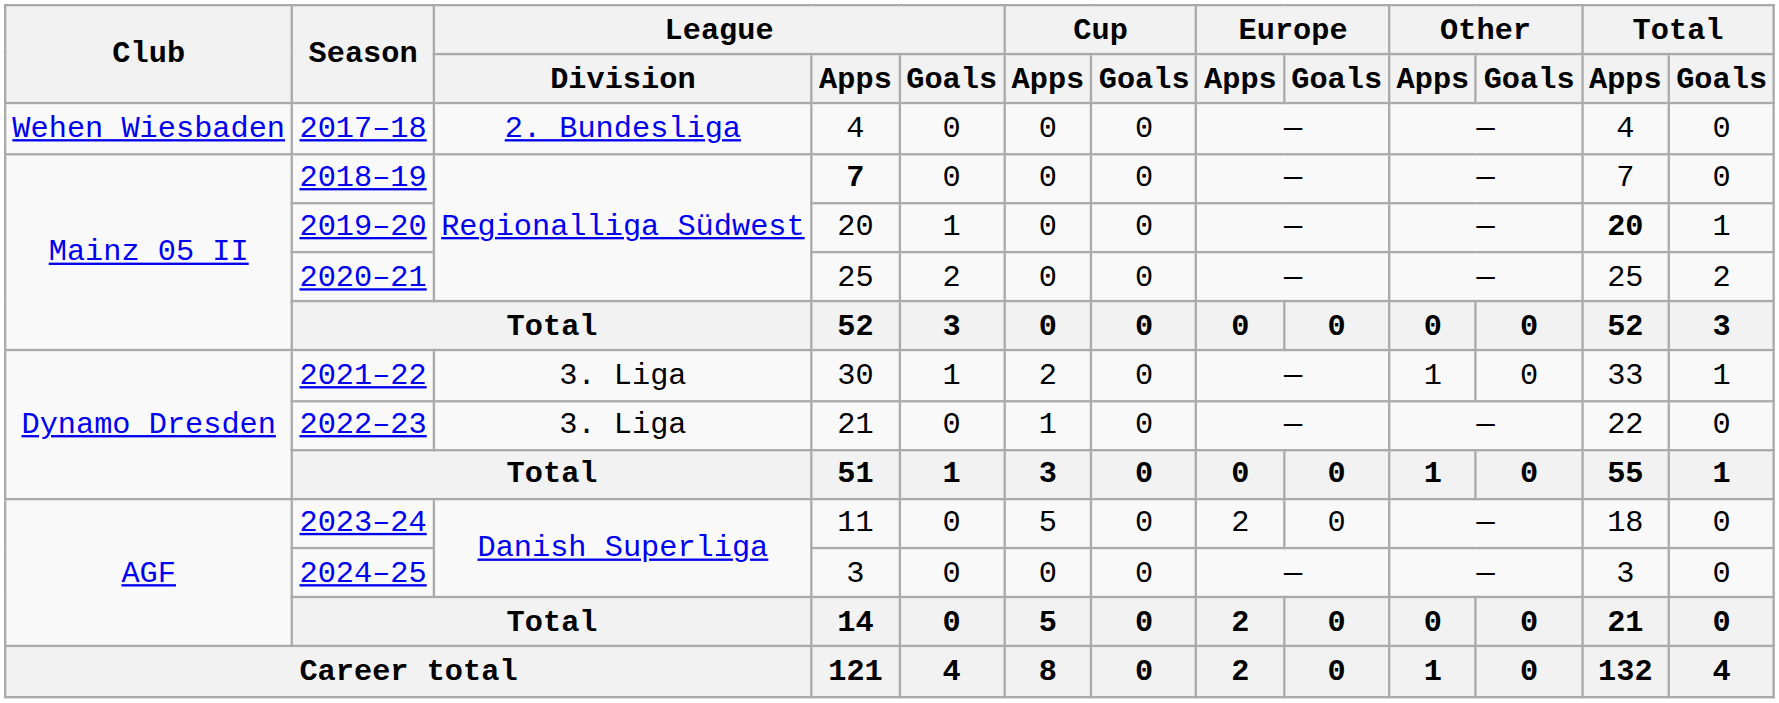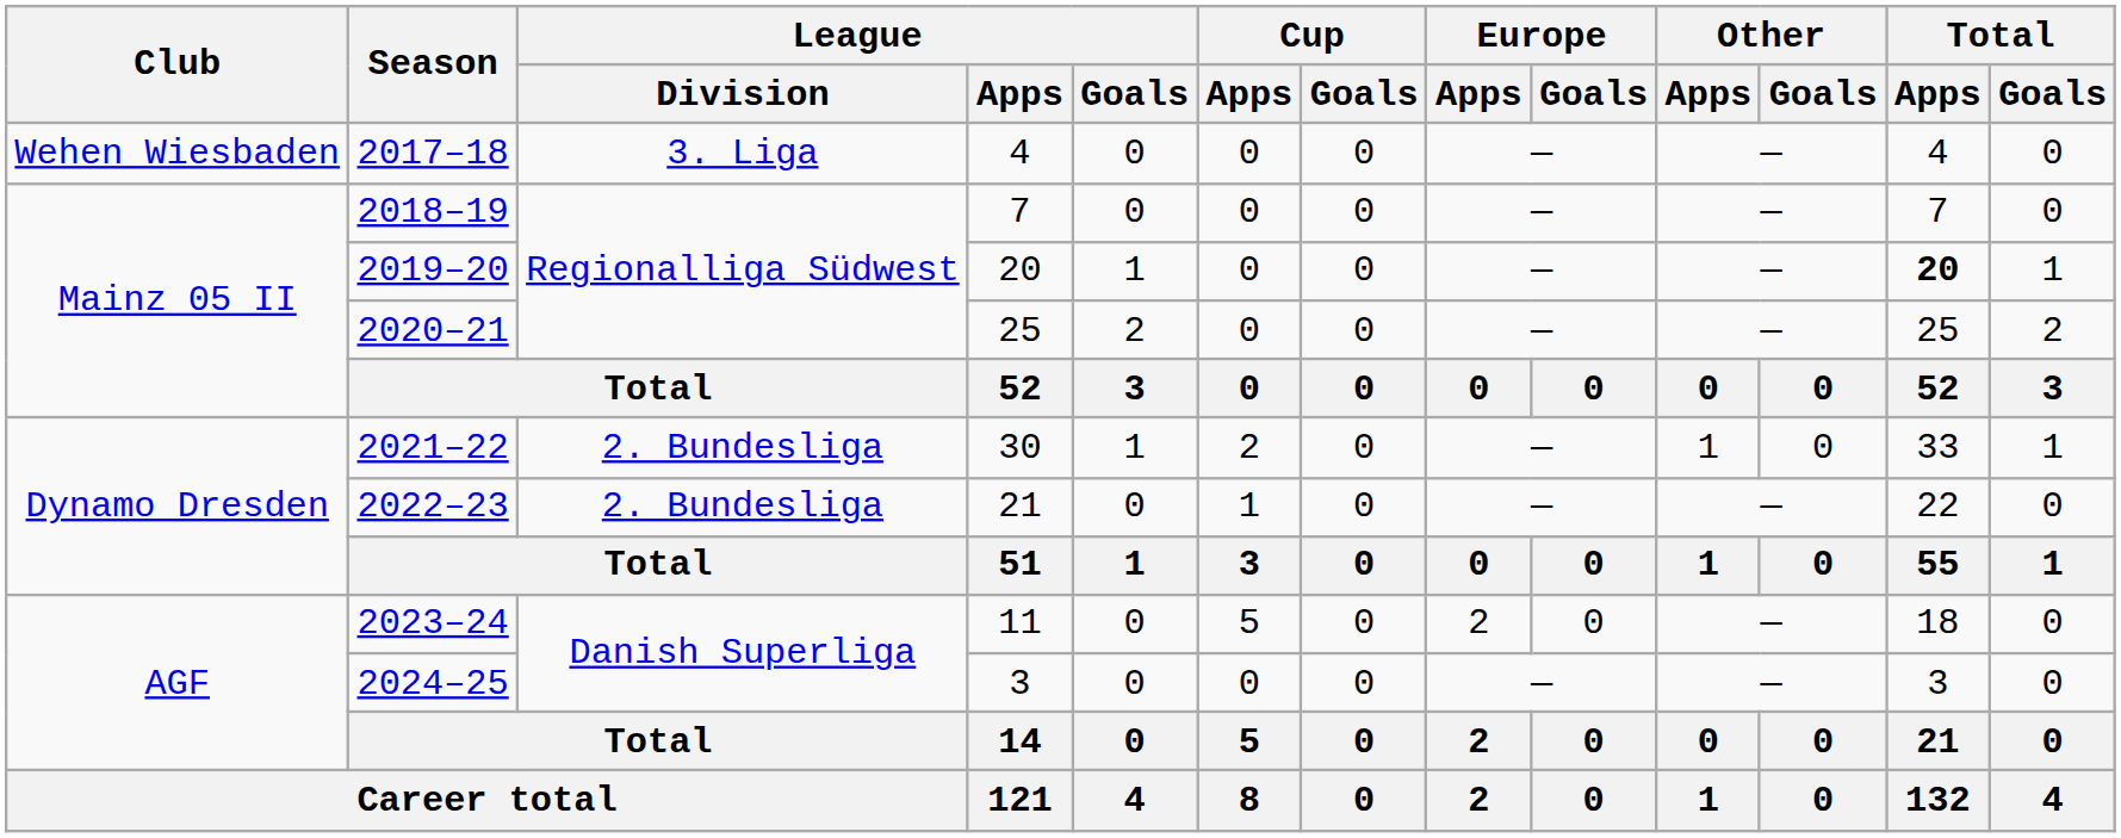2017–18 | League / Division: 2. Bundesliga -> 3. Liga
2018–19 | League / Apps: bold -> normal
2021–22 | League / Division: 3. Liga -> 2. Bundesliga
2022–23 | League / Division: 3. Liga -> 2. Bundesliga
